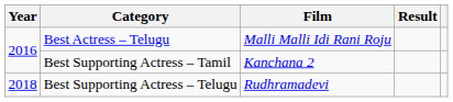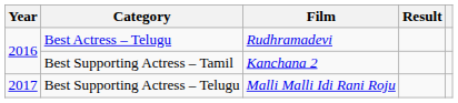Best Actress – Telugu | Film: Malli Malli Idi Rani Roju -> Rudhramadevi
Best Supporting Actress – Telugu | Year: 2018 -> 2017
Best Supporting Actress – Telugu | Film: Rudhramadevi -> Malli Malli Idi Rani Roju
